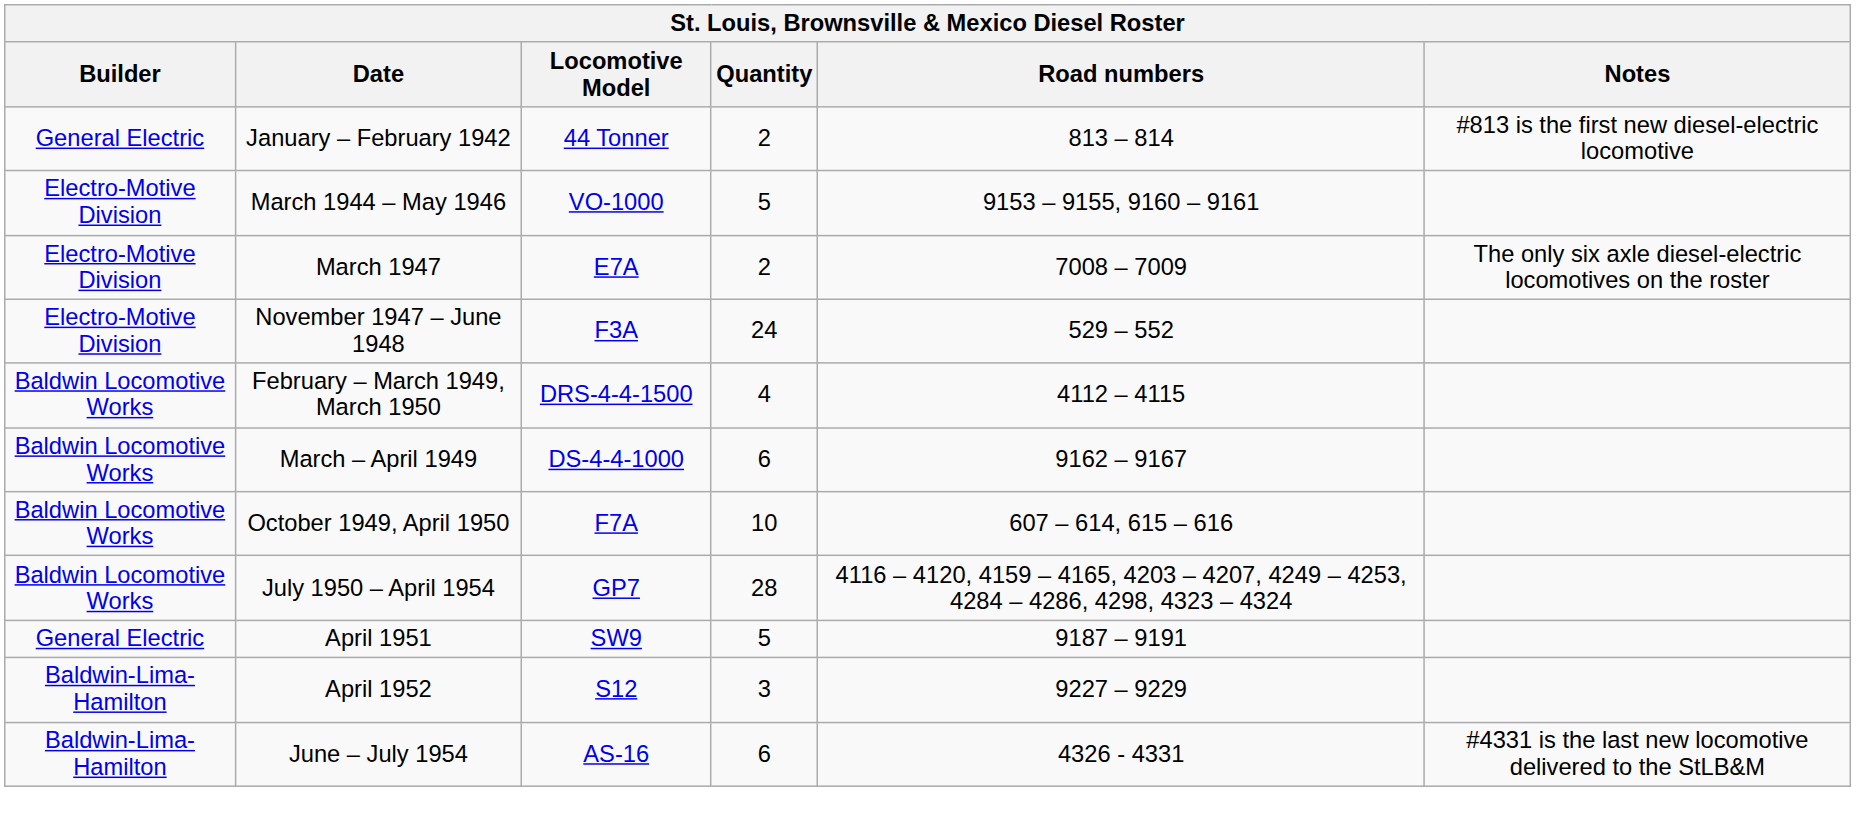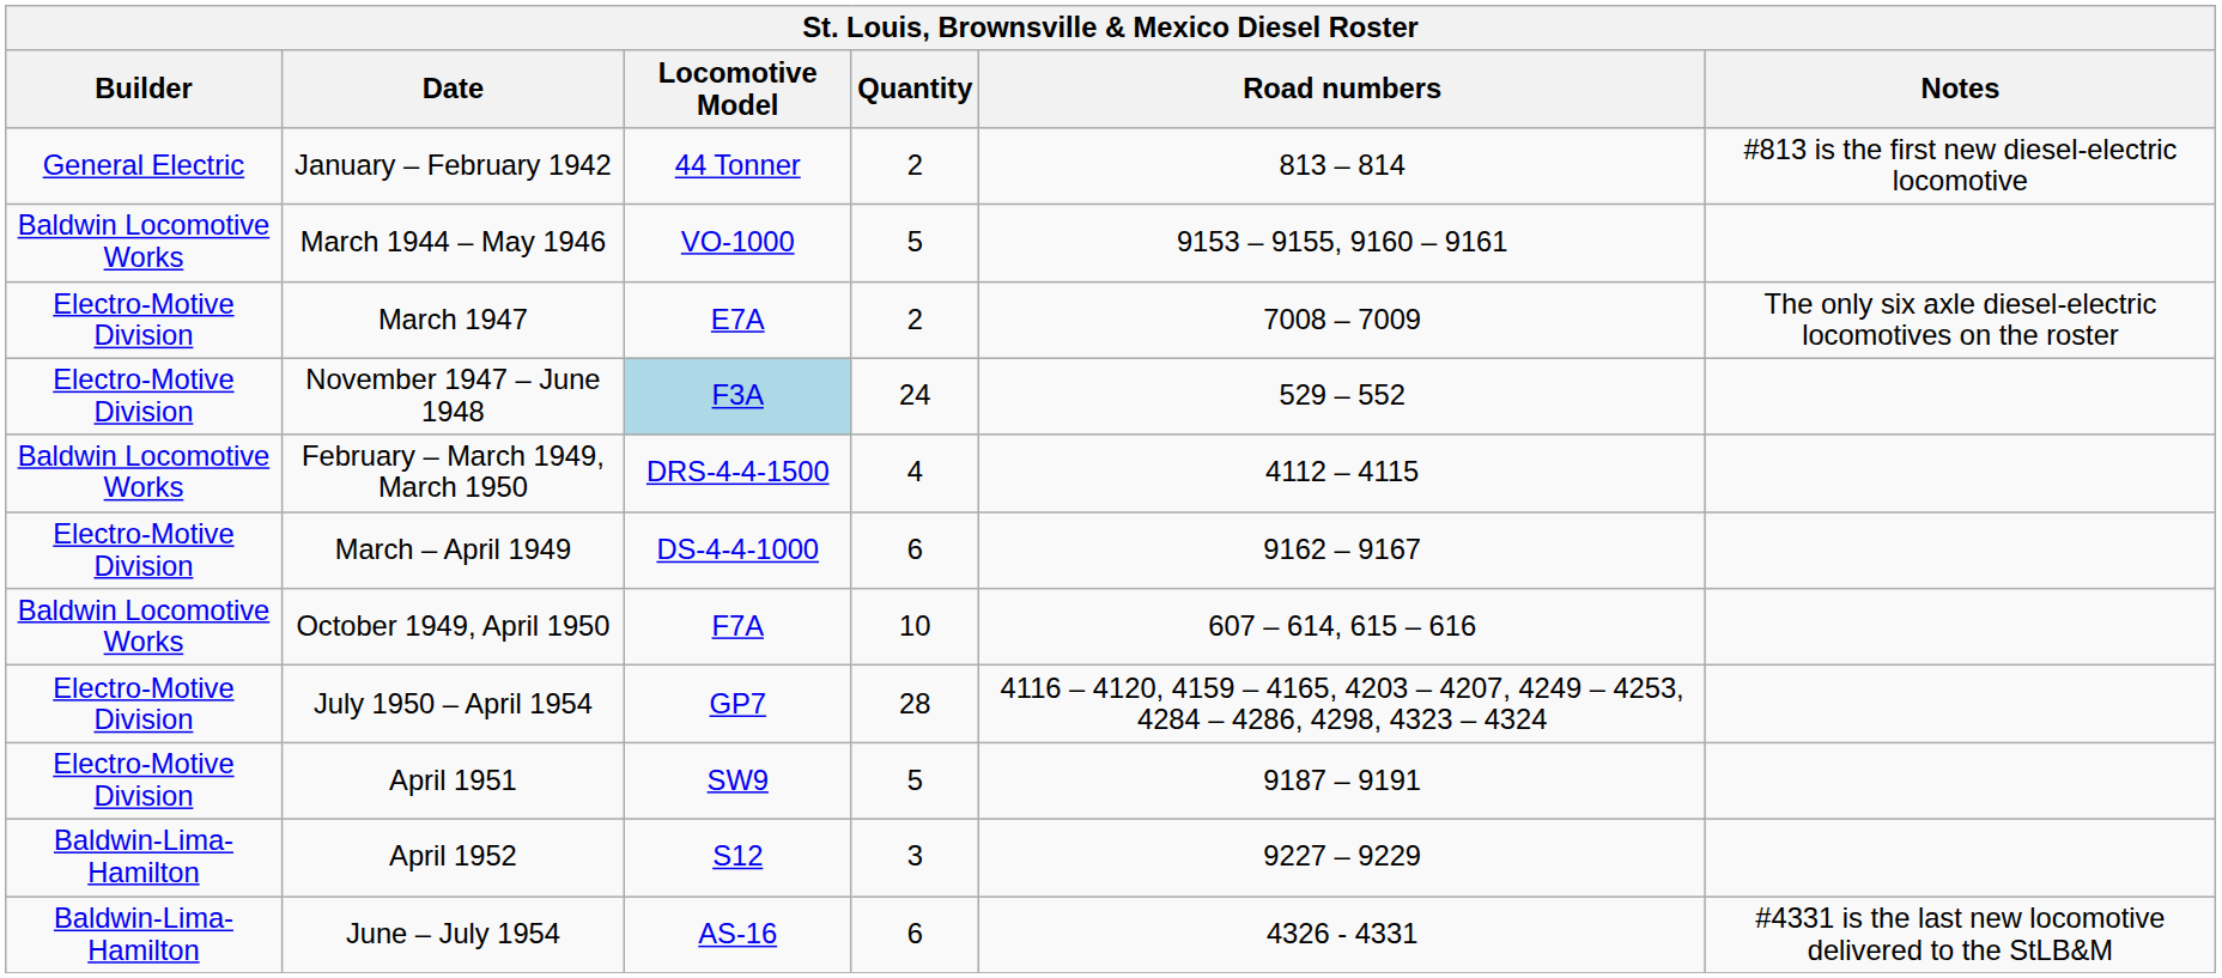March 1944 – May 1946 | Builder: Electro-Motive Division -> Baldwin Locomotive Works
November 1947 – June 1948 | Locomotive Model: no background -> lightblue background
March – April 1949 | Builder: Baldwin Locomotive Works -> Electro-Motive Division
July 1950 – April 1954 | Builder: Baldwin Locomotive Works -> Electro-Motive Division
April 1951 | Builder: General Electric -> Electro-Motive Division
